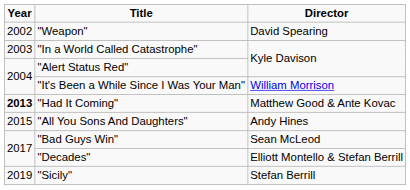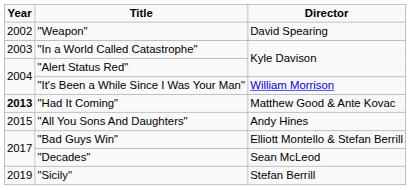"Bad Guys Win" | Director: Sean McLeod -> Elliott Montello & Stefan Berrill
"Decades" | Director: Elliott Montello & Stefan Berrill -> Sean McLeod
